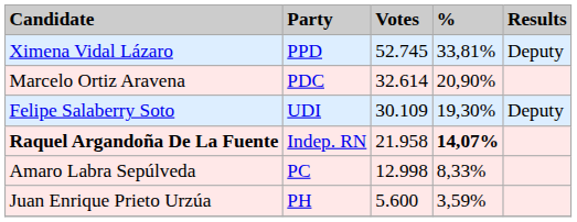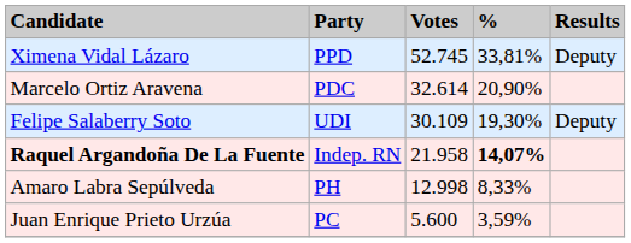Amaro Labra Sepúlveda | Party: PC -> PH
Juan Enrique Prieto Urzúa | Party: PH -> PC
